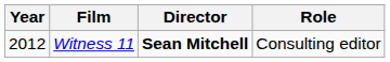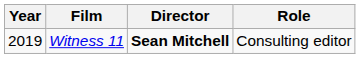Witness 11 | Year: 2012 -> 2019
